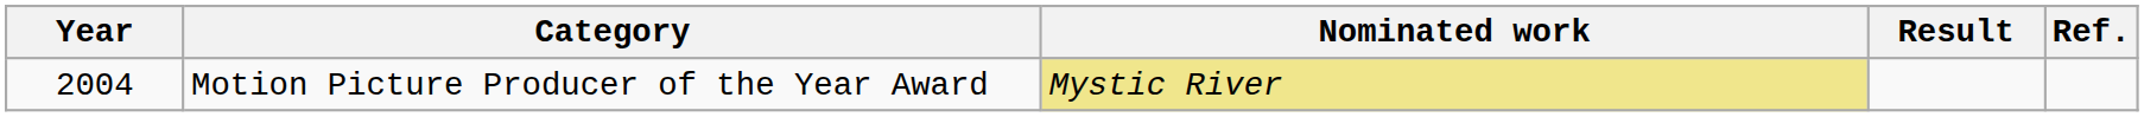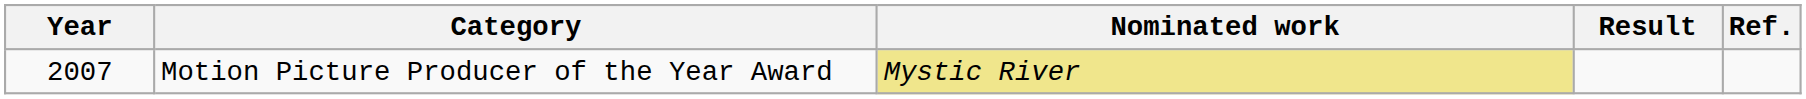Motion Picture Producer of the Year Award | Year: 2004 -> 2007
